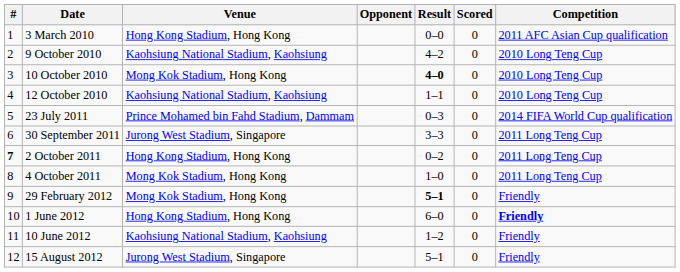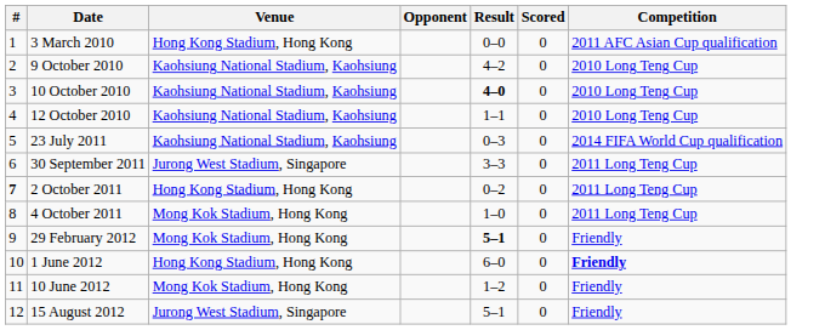10 October 2010 | Venue: Mong Kok Stadium, Hong Kong -> Kaohsiung National Stadium, Kaohsiung
23 July 2011 | Venue: Prince Mohamed bin Fahd Stadium, Dammam -> Kaohsiung National Stadium, Kaohsiung
10 June 2012 | Venue: Kaohsiung National Stadium, Kaohsiung -> Mong Kok Stadium, Hong Kong
